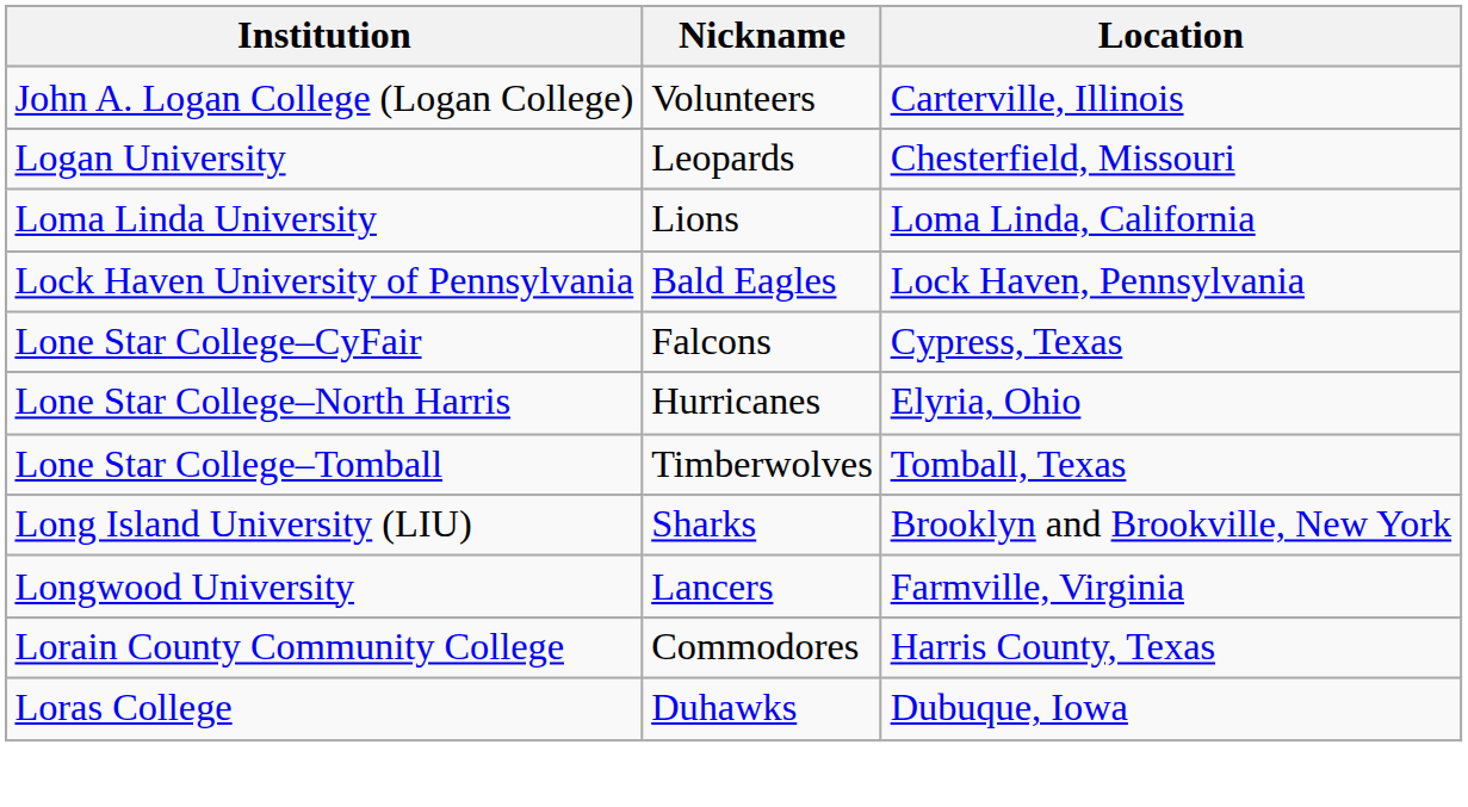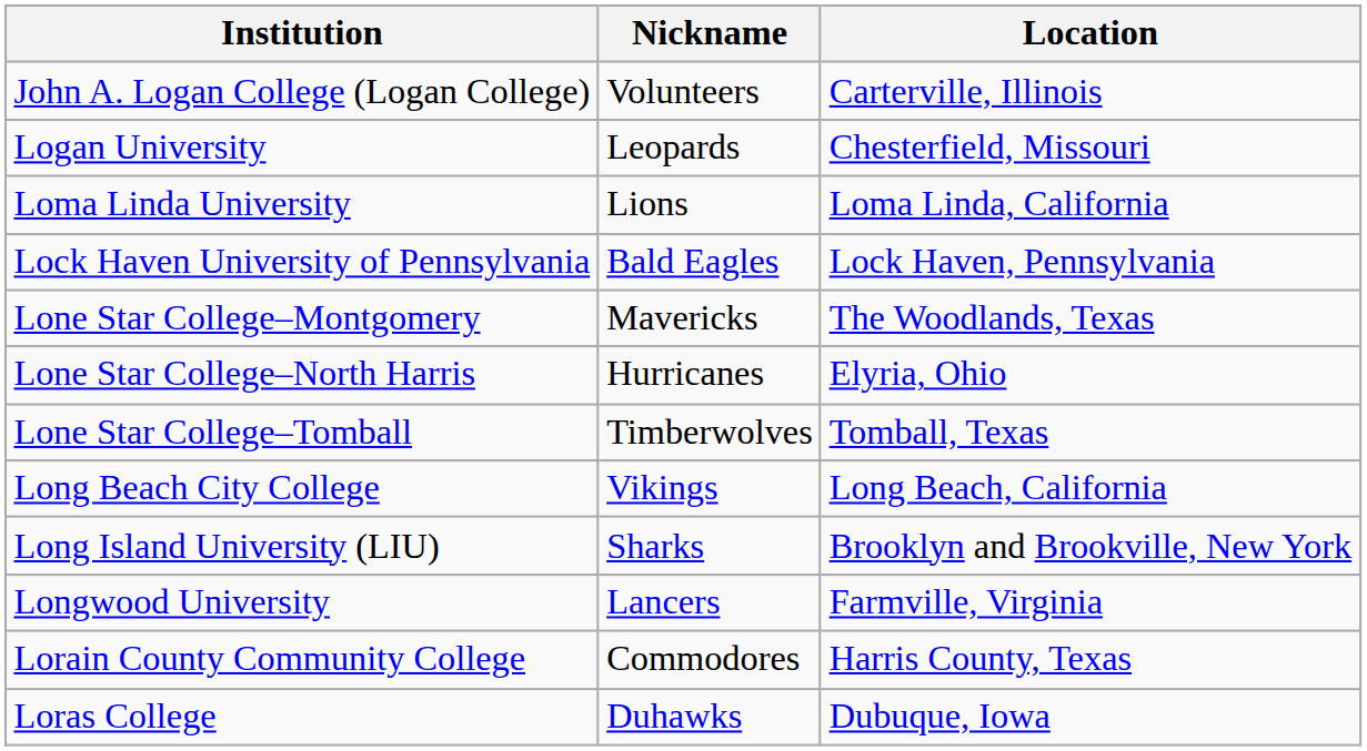- row: Lone Star College–CyFair | Falcons | Cypress, Texas
+ row: Lone Star College–Montgomery | Mavericks | The Woodlands, Texas
+ row: Long Beach City College | Vikings | Long Beach, California
